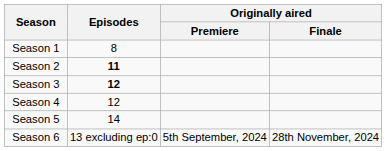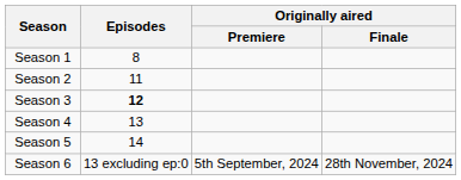Season 2 | Episodes: bold -> normal
Season 4 | Episodes: 12 -> 13
